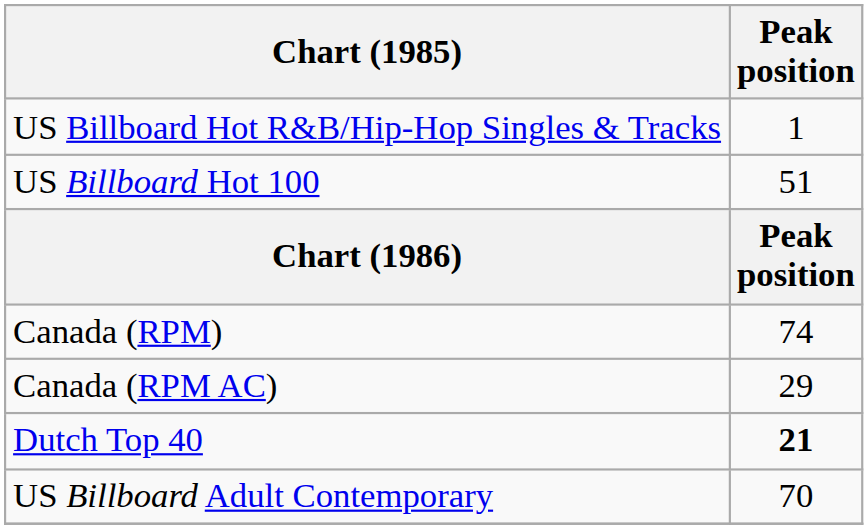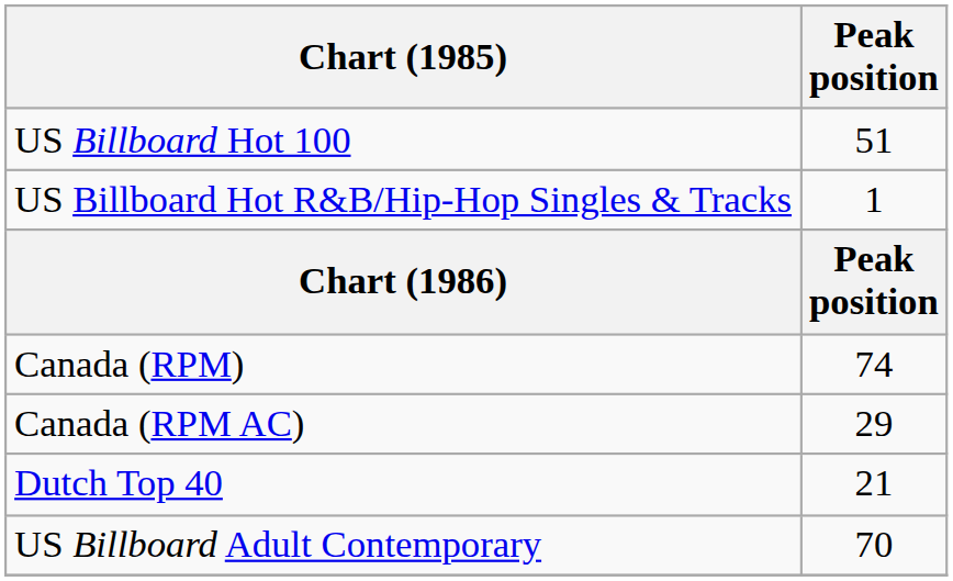rows swapped: US Billboard Hot 100 <-> US Billboard Hot R&B/Hip-Hop Singles & Tracks
Dutch Top 40 | Peak position: bold -> normal
